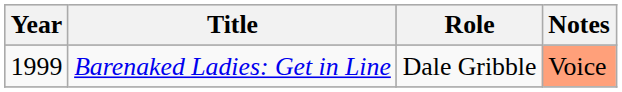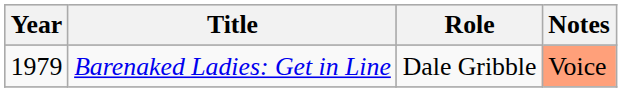Barenaked Ladies: Get in Line | Year: 1999 -> 1979
